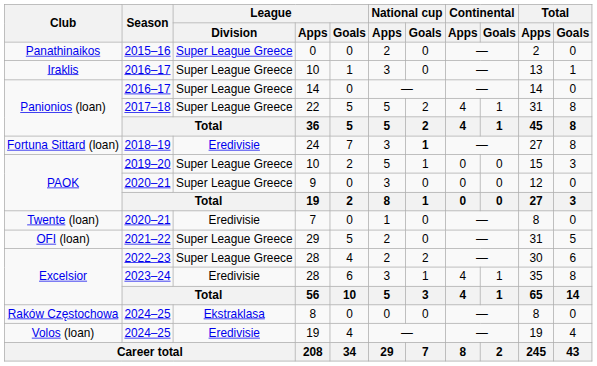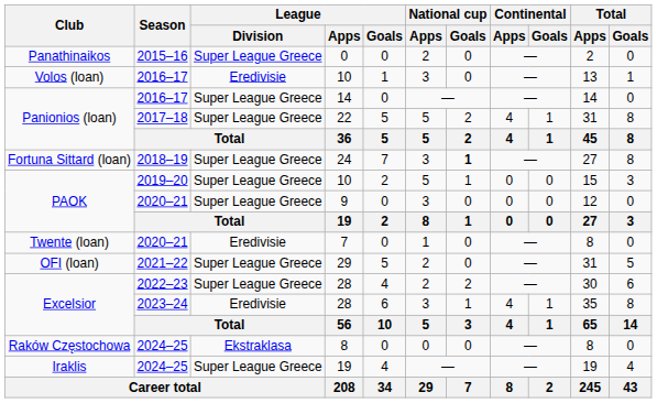2016–17 / 10 | Club: Iraklis -> Volos (loan)
2016–17 / 10 | League / Division: Super League Greece -> Eredivisie
24 | League / Division: Eredivisie -> Super League Greece
2024–25 / 19 | Club: Volos (loan) -> Iraklis
2024–25 / 19 | League / Division: Eredivisie -> Super League Greece
